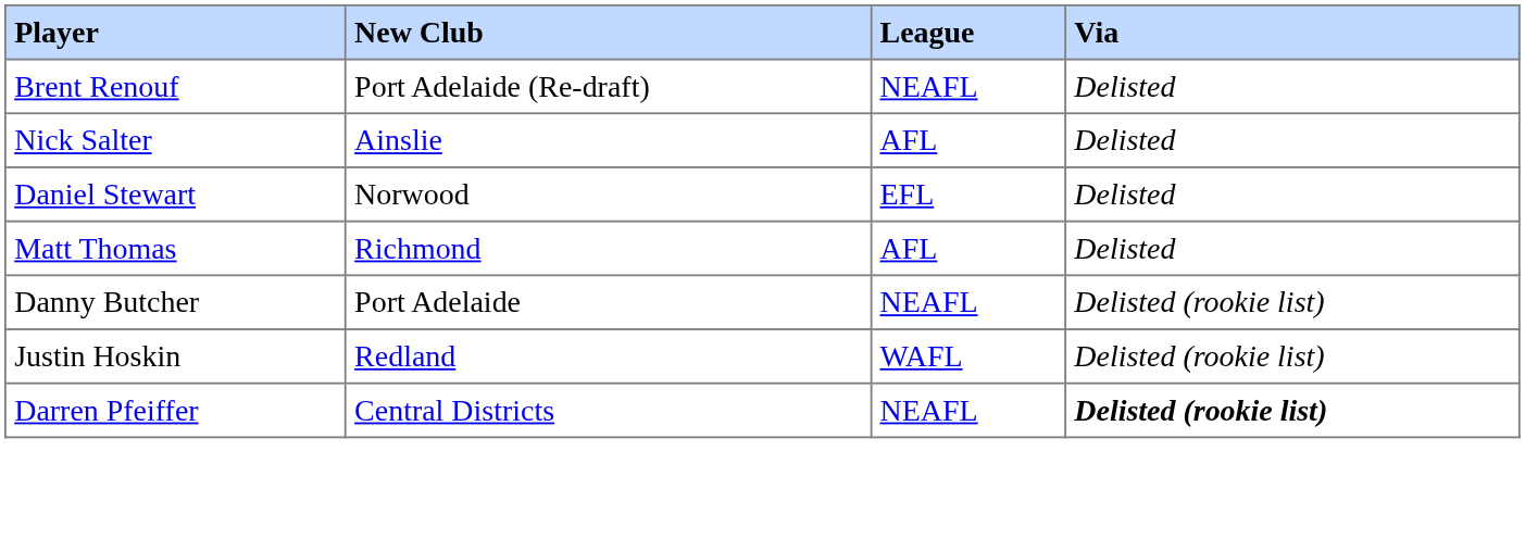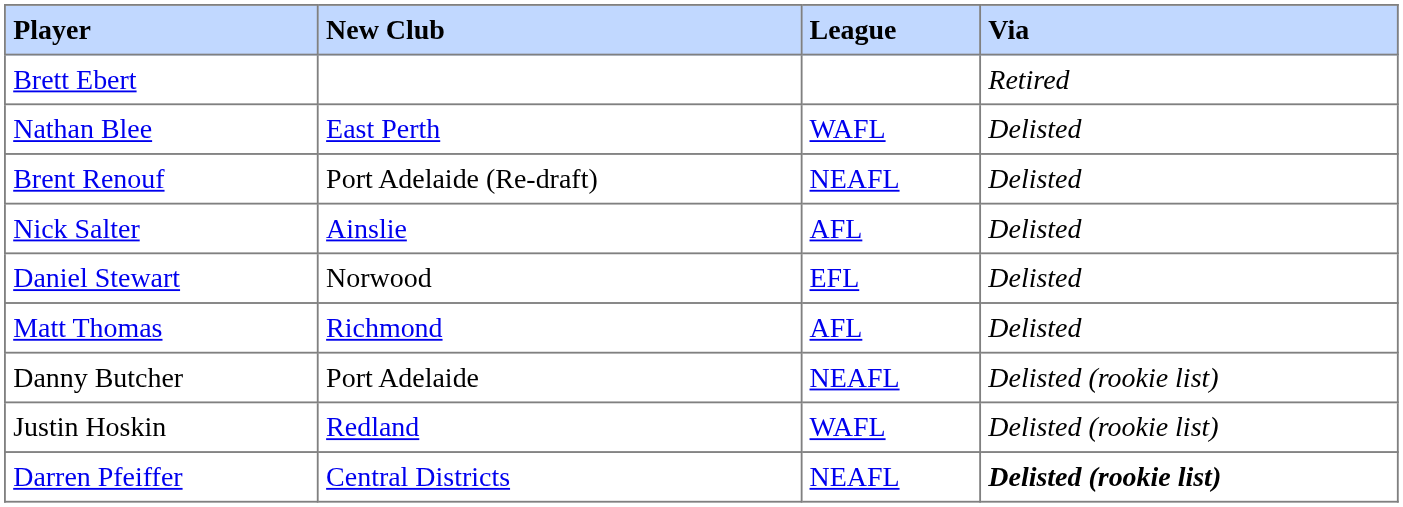+ row: Brett Ebert | Retired
+ row: Nathan Blee | East Perth | WAFL | Delisted
